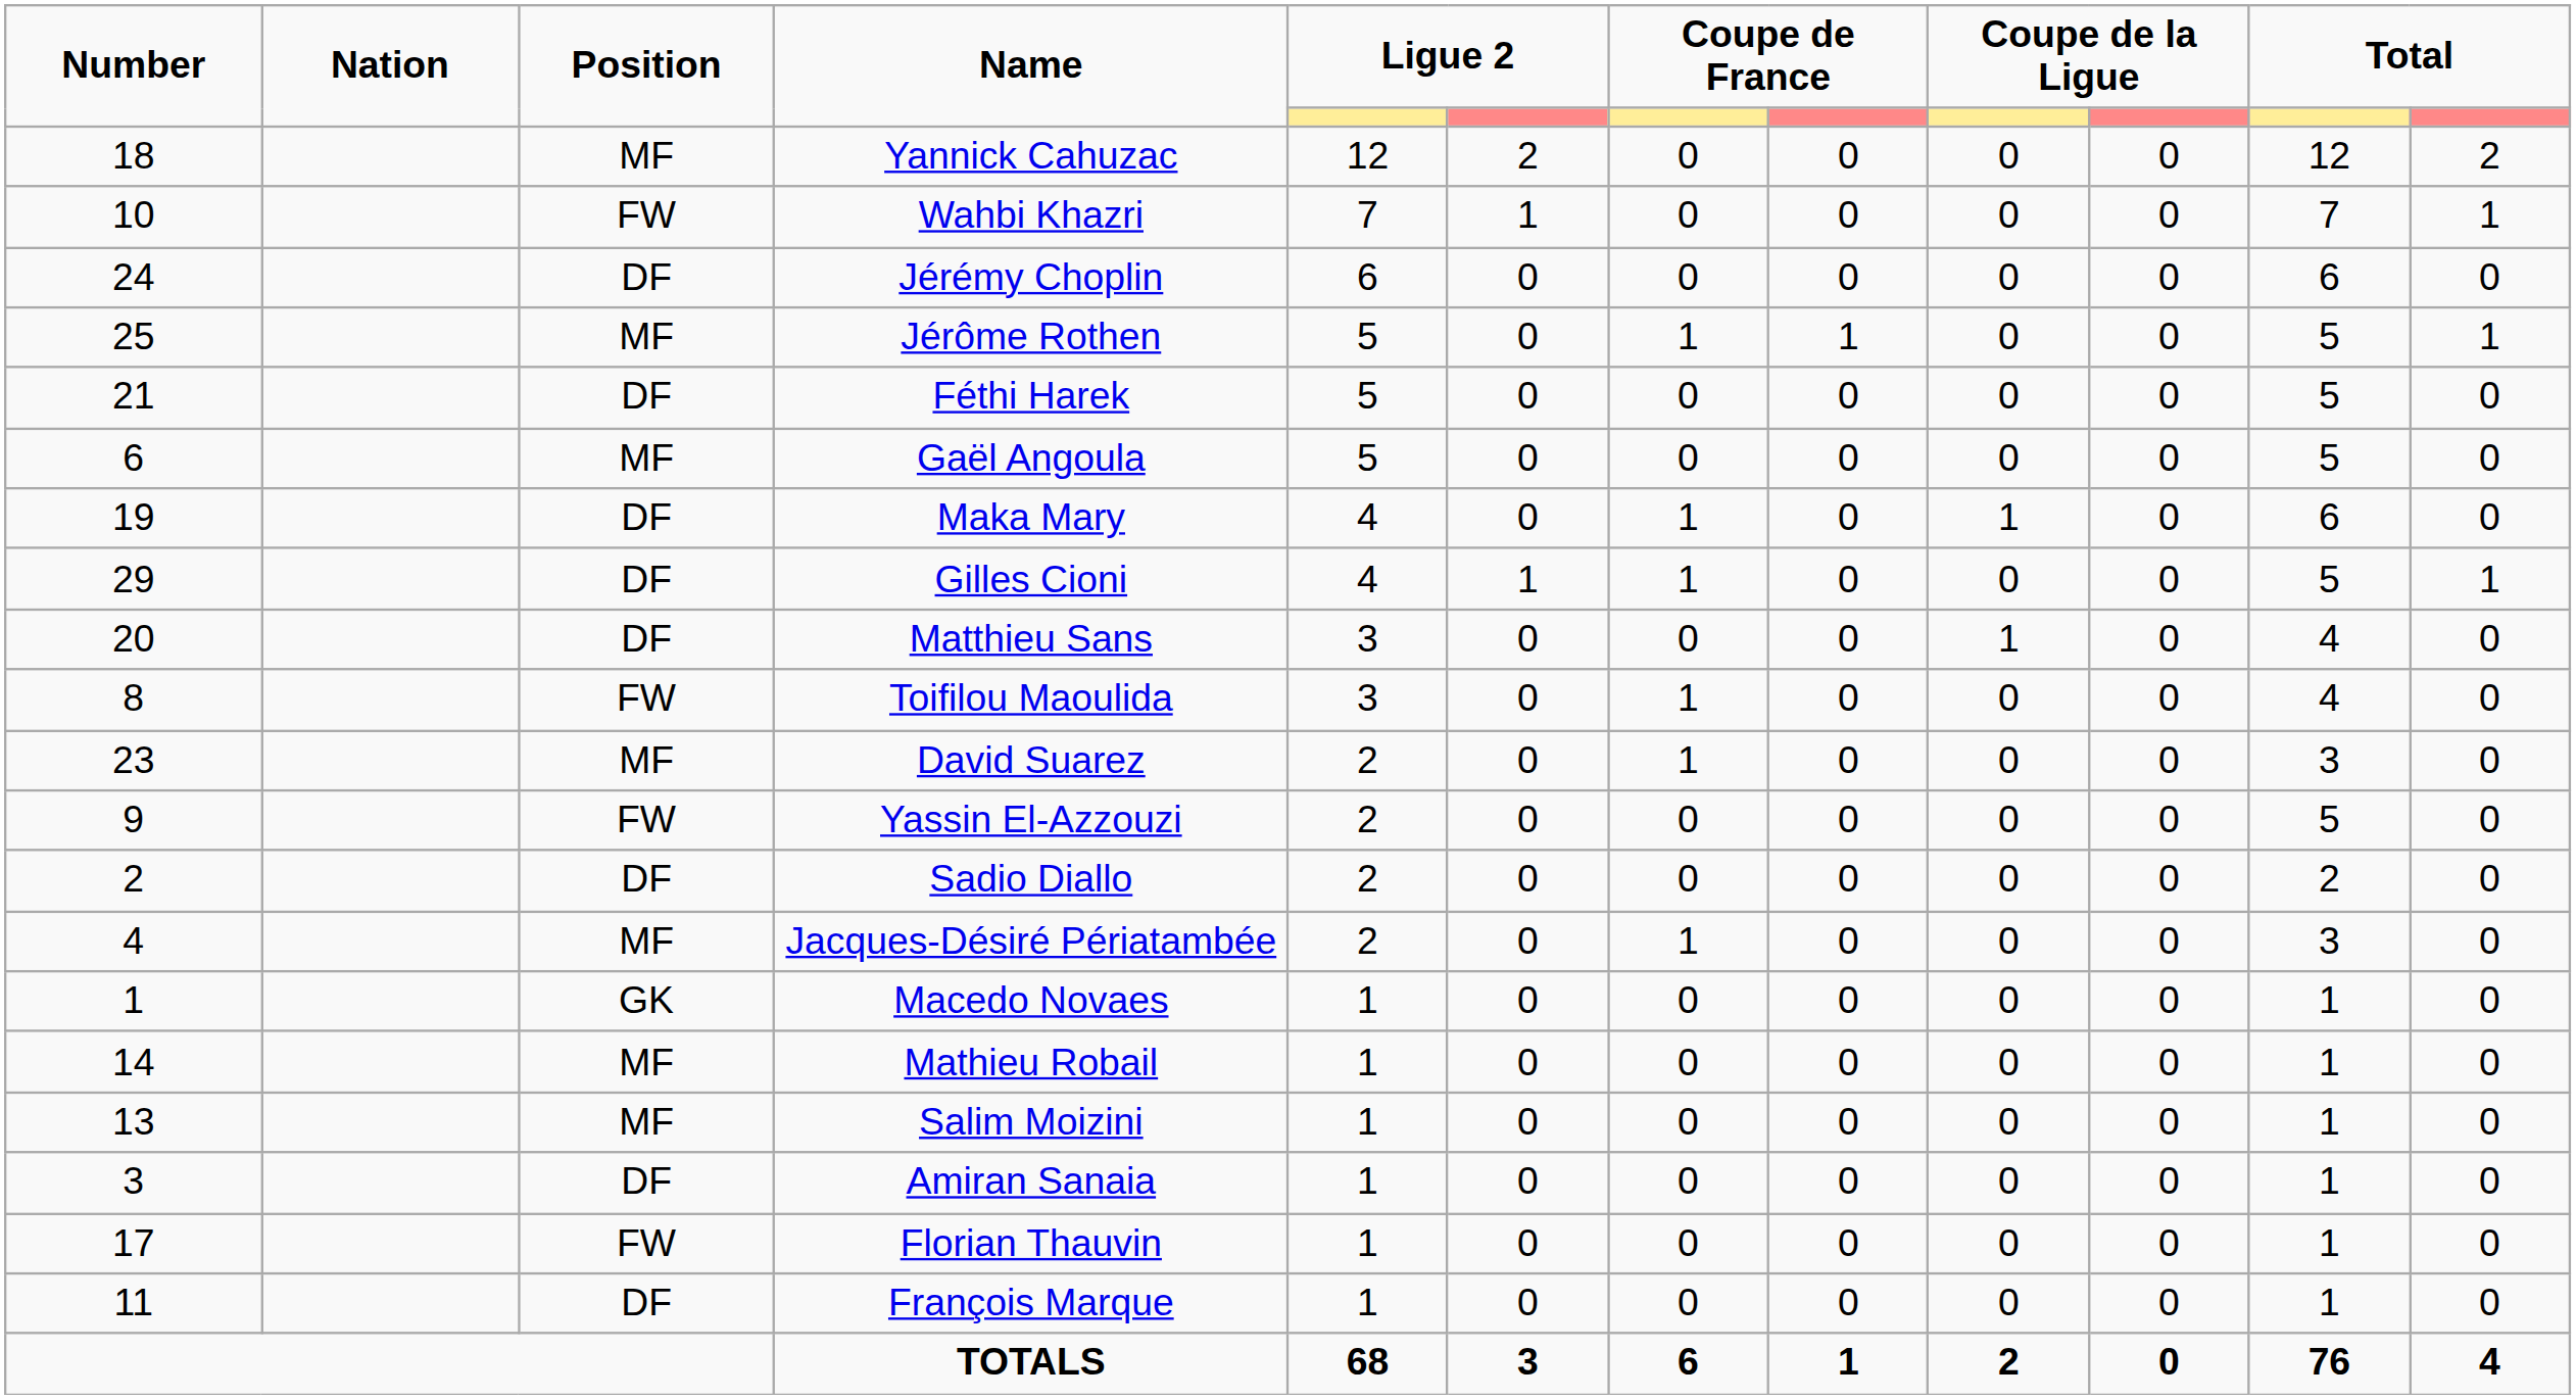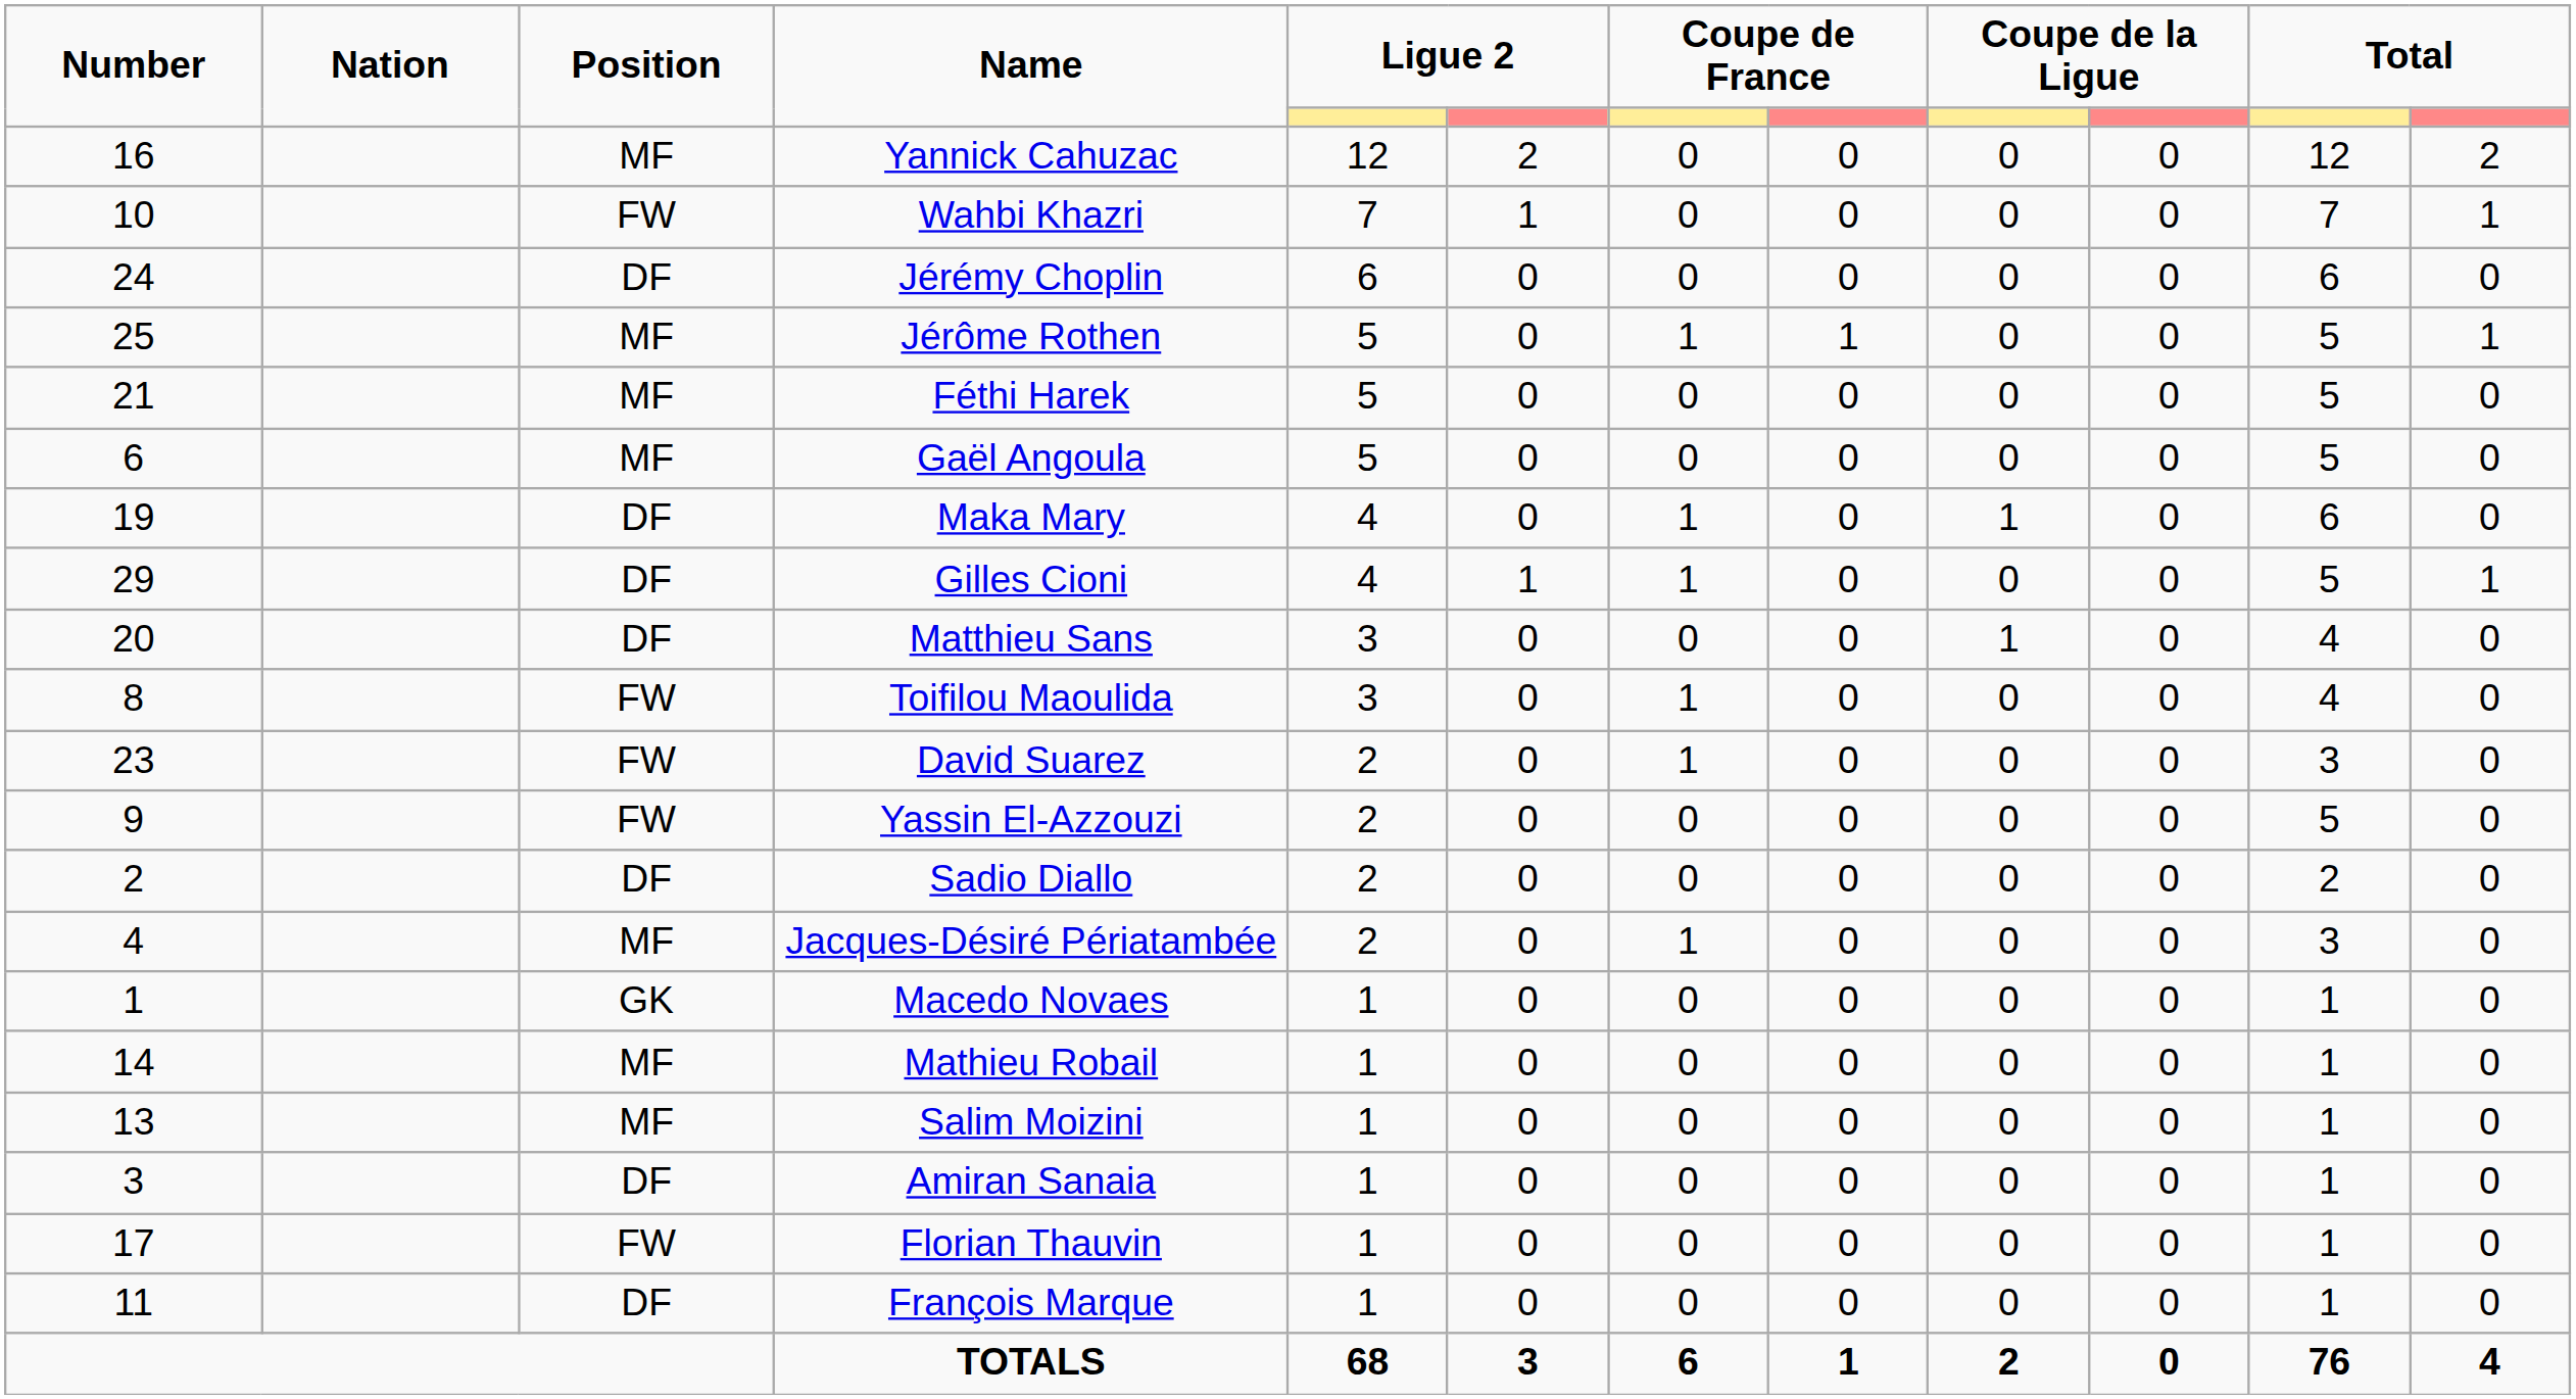Yannick Cahuzac | Number: 18 -> 16
Féthi Harek | Position: DF -> MF
David Suarez | Position: MF -> FW
